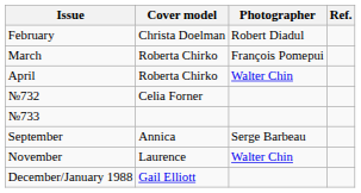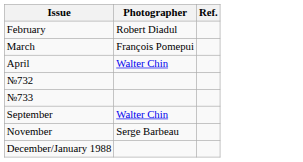- column: Cover model | Christa Doelman | Roberta Chirko | Roberta Chirko | Celia Forner | Annica | Laurence | Gail Elliott
September | Photographer: Serge Barbeau -> Walter Chin
November | Photographer: Walter Chin -> Serge Barbeau
